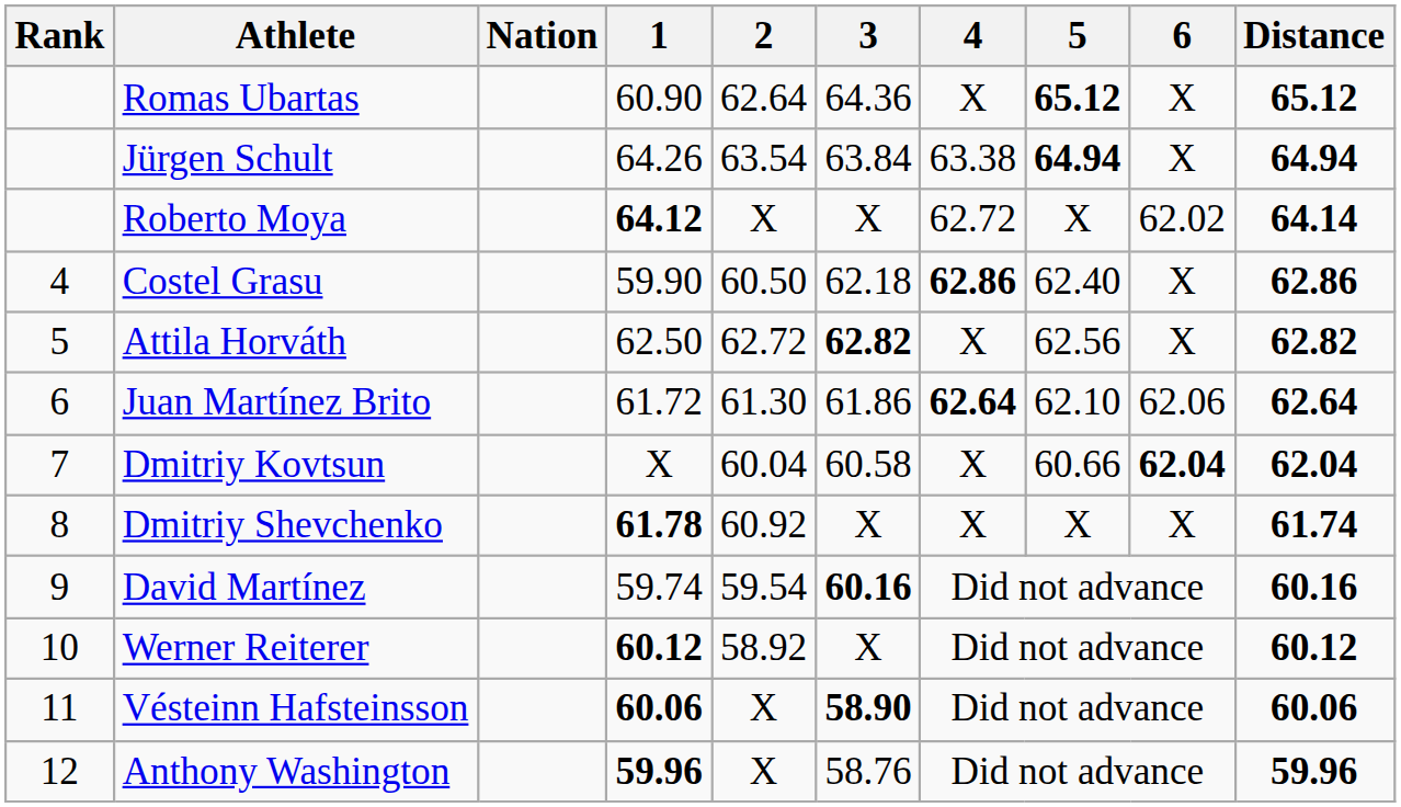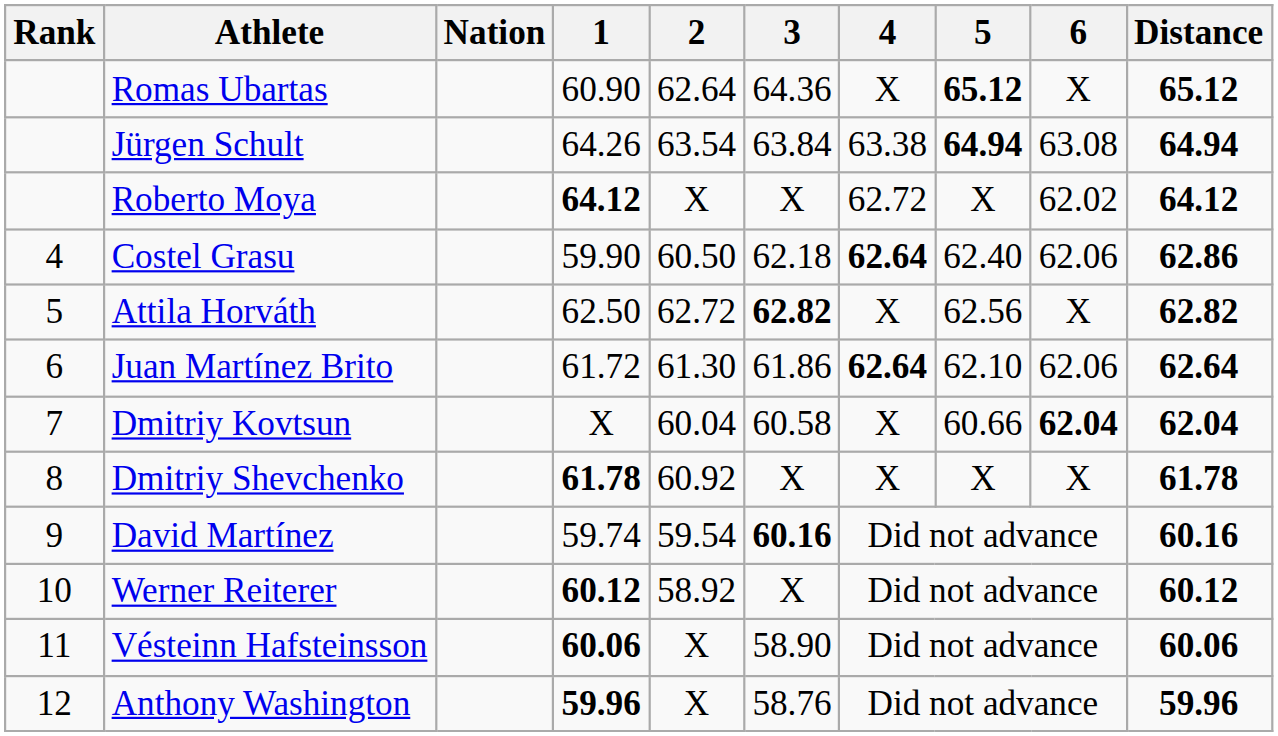Jürgen Schult | 6: X -> 63.08
Roberto Moya | Distance: 64.14 -> 64.12
Costel Grasu | 4: 62.86 -> 62.64
Costel Grasu | 6: X -> 62.06
Dmitriy Shevchenko | Distance: 61.74 -> 61.78
Vésteinn Hafsteinsson | 3: bold -> normal
